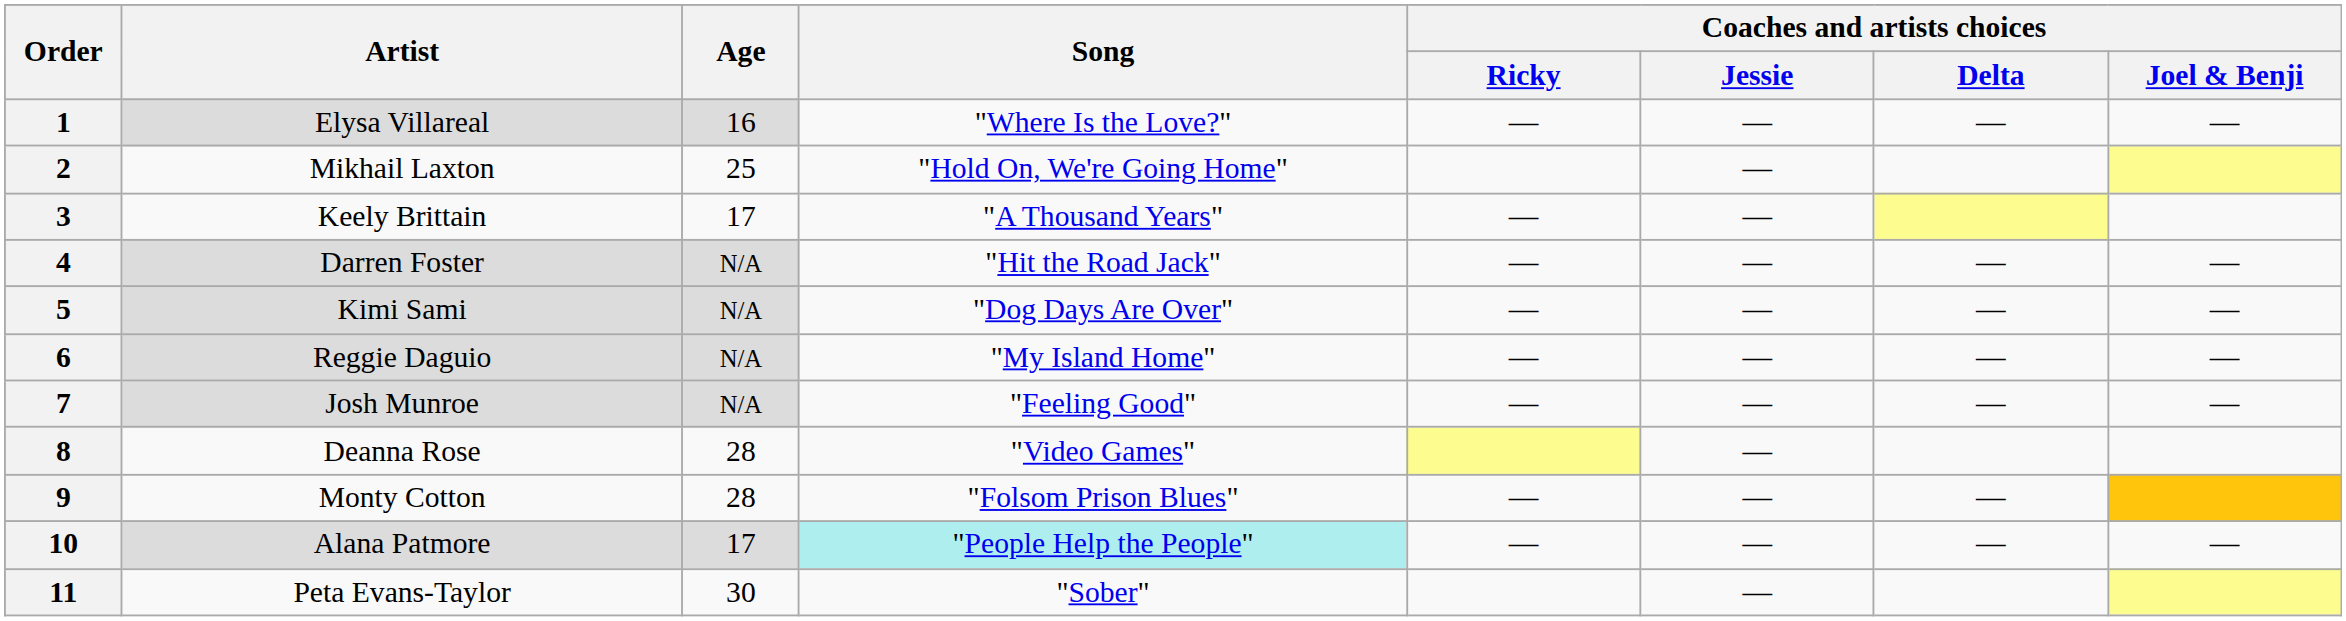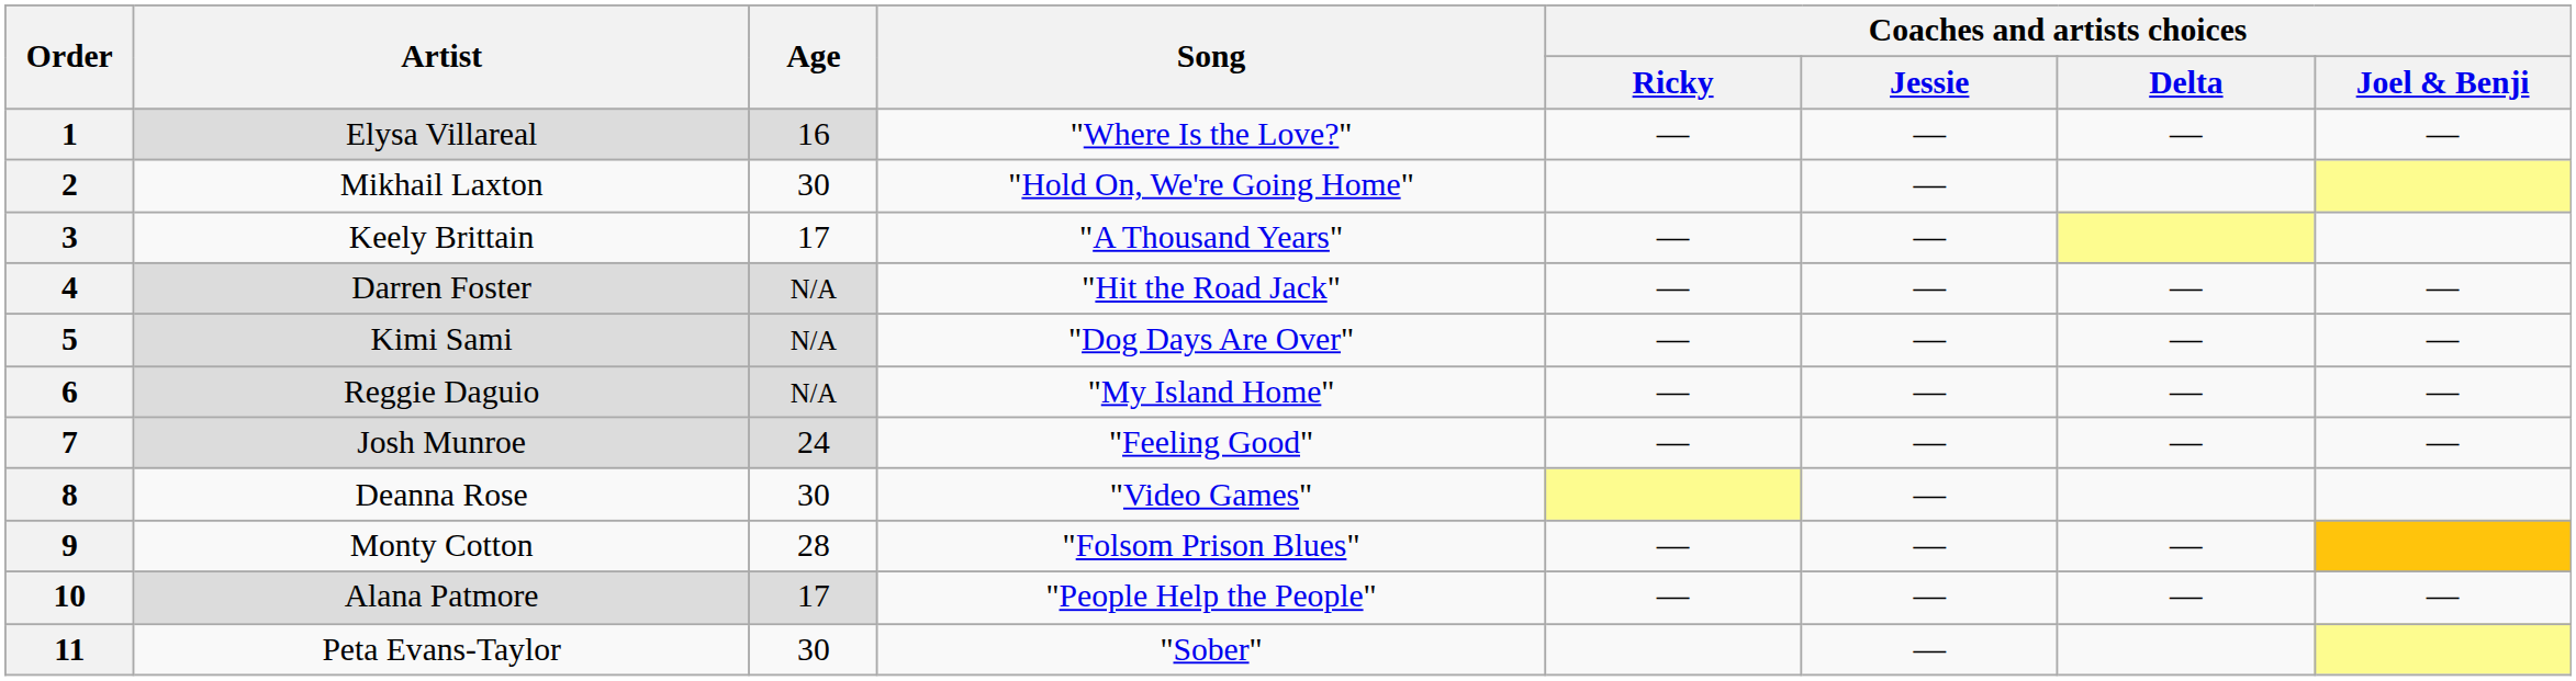2 | Age: 25 -> 30
7 | Age: N/A -> 24
8 | Age: 28 -> 30
10 | Song: paleturquoise background -> no background
